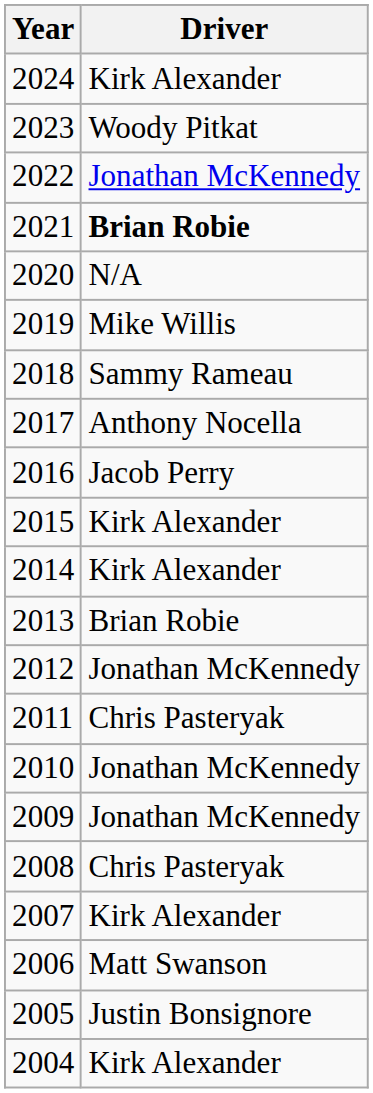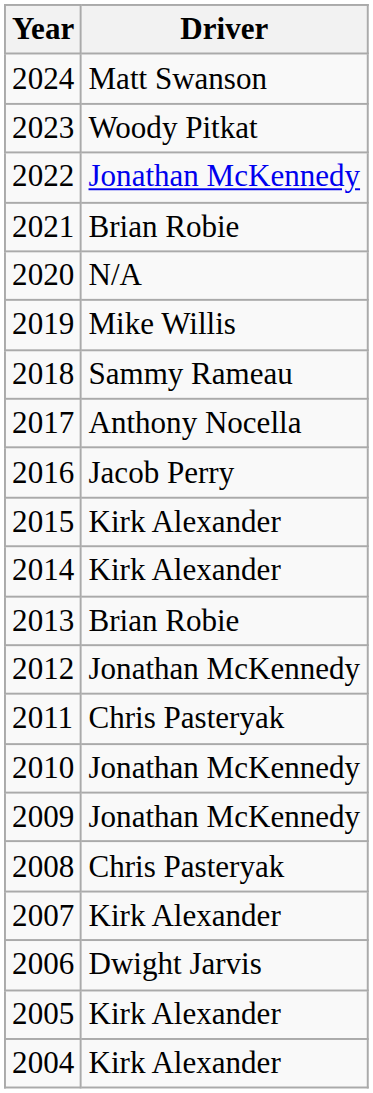2024 | Driver: Kirk Alexander -> Matt Swanson
2021 | Driver: bold -> normal
2006 | Driver: Matt Swanson -> Dwight Jarvis
2005 | Driver: Justin Bonsignore -> Kirk Alexander
